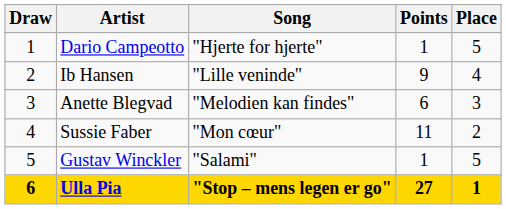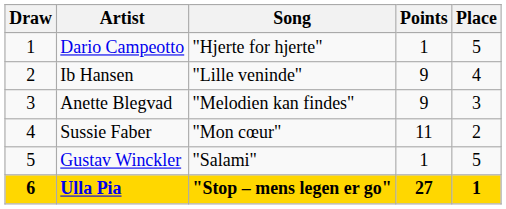Anette Blegvad | Points: 6 -> 9
